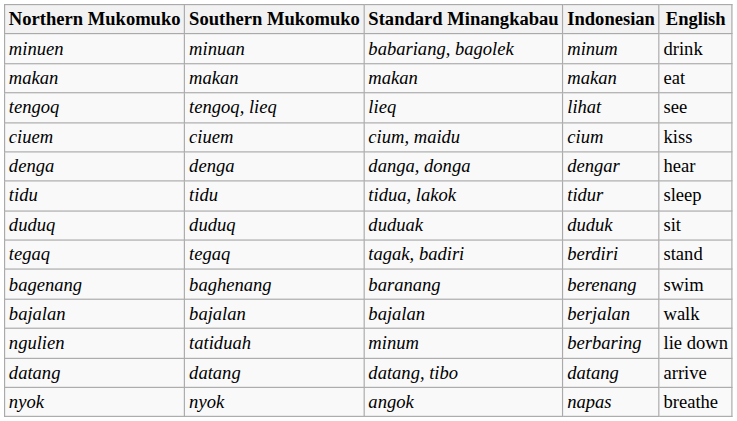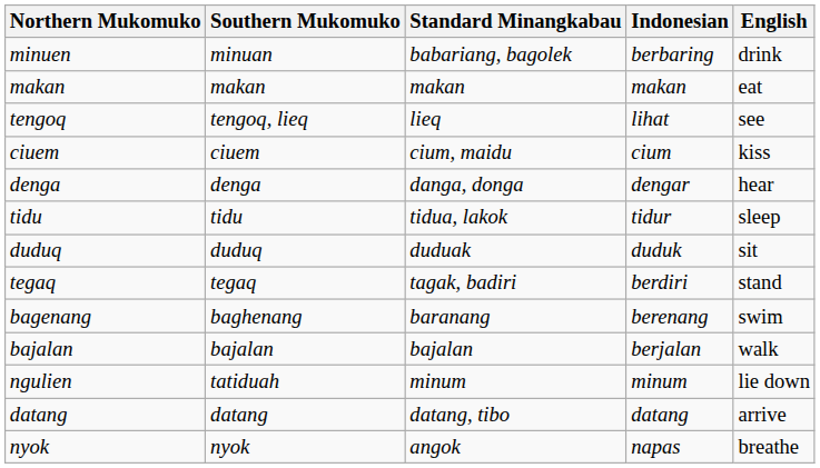minuen | Indonesian: minum -> berbaring
ngulien | Indonesian: berbaring -> minum
